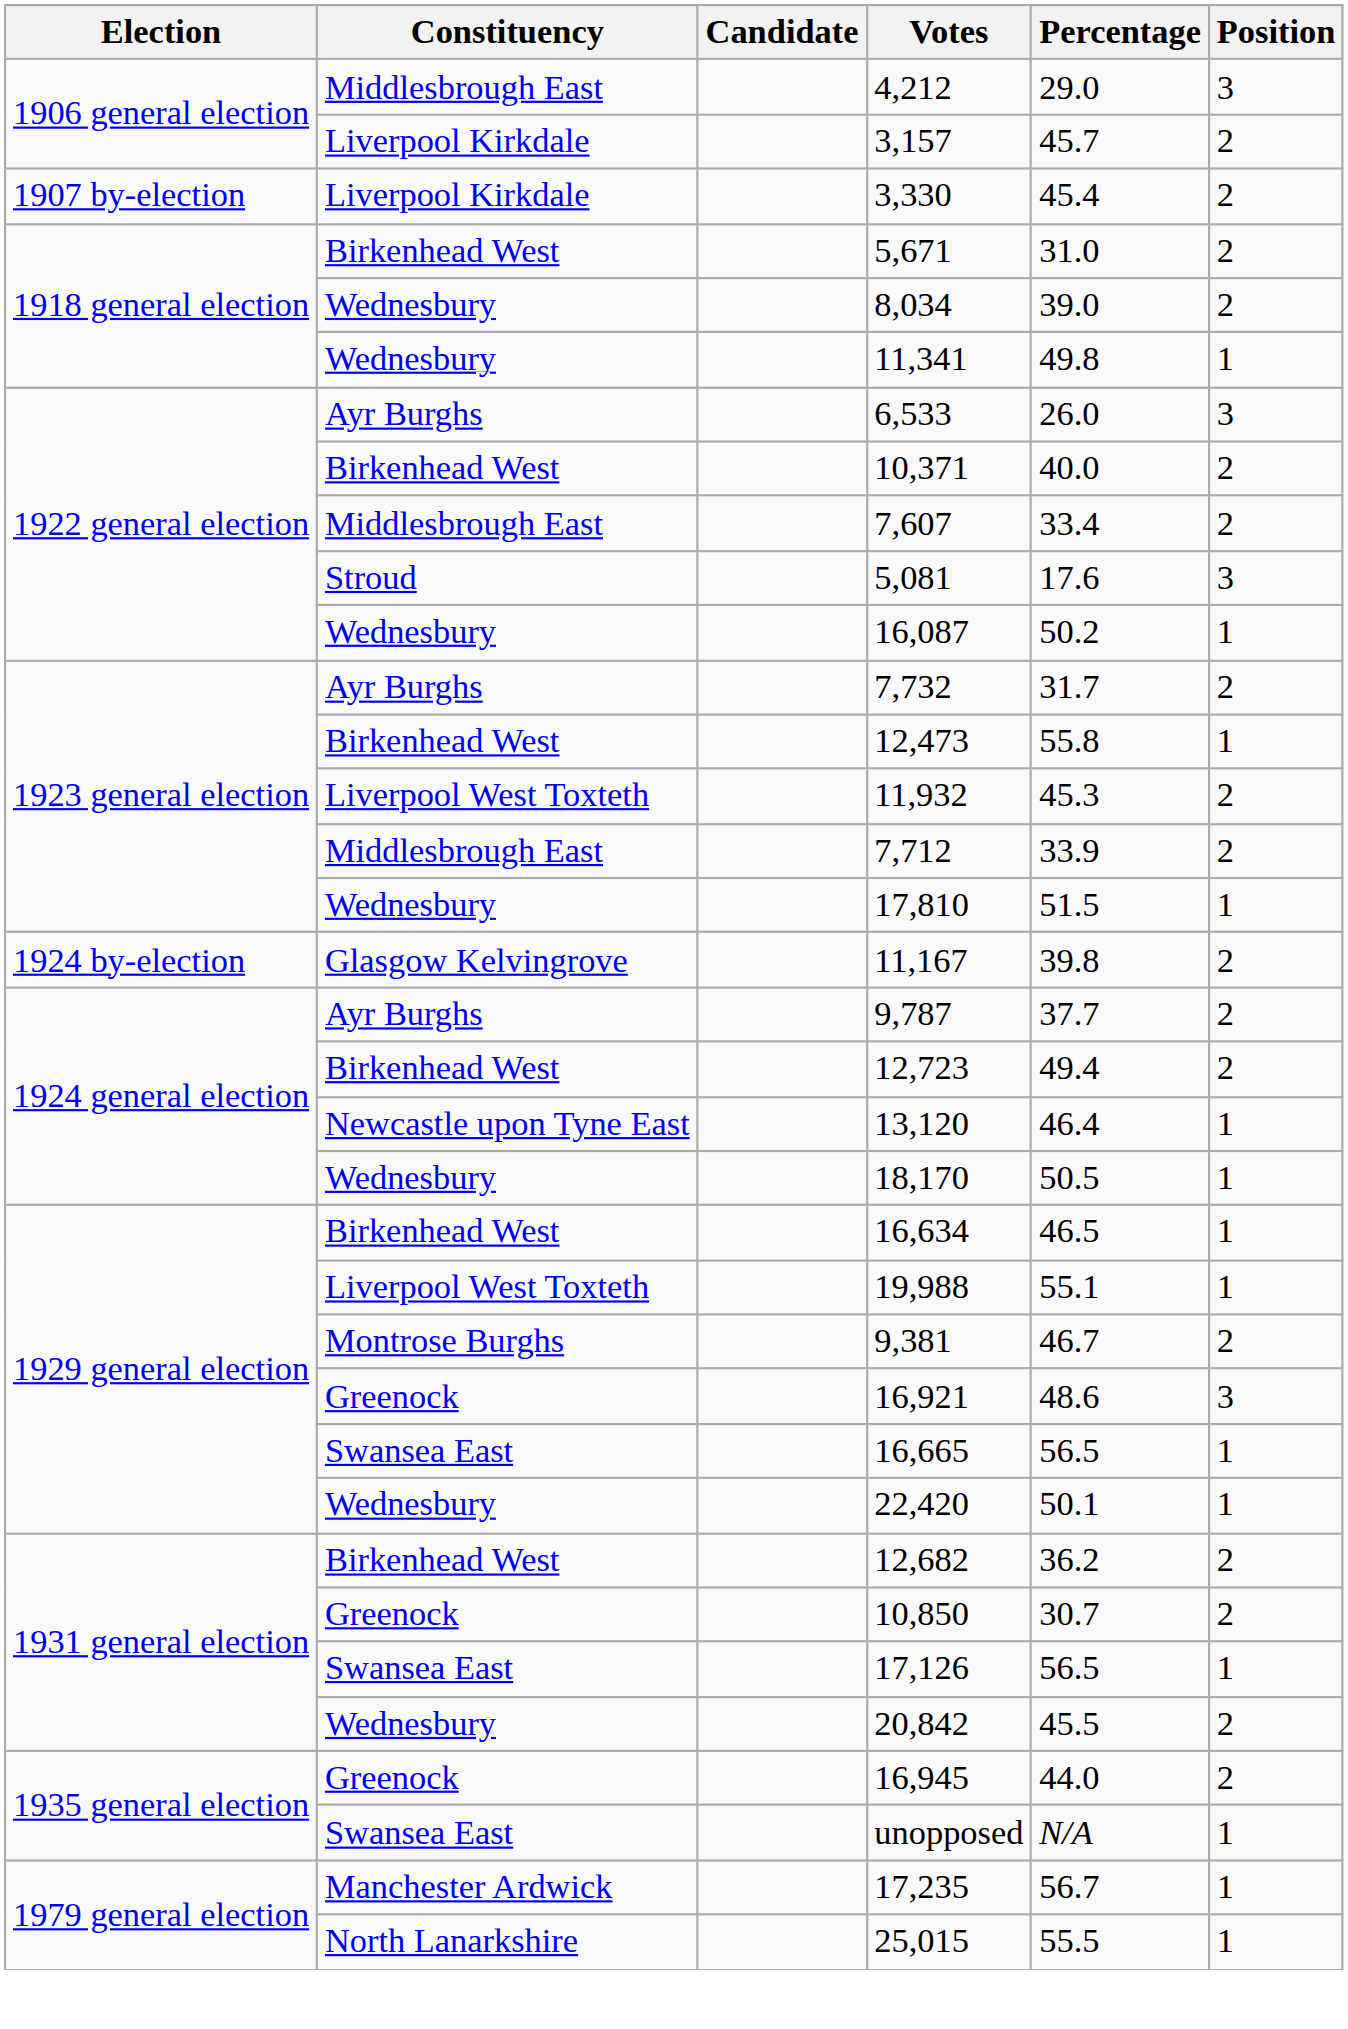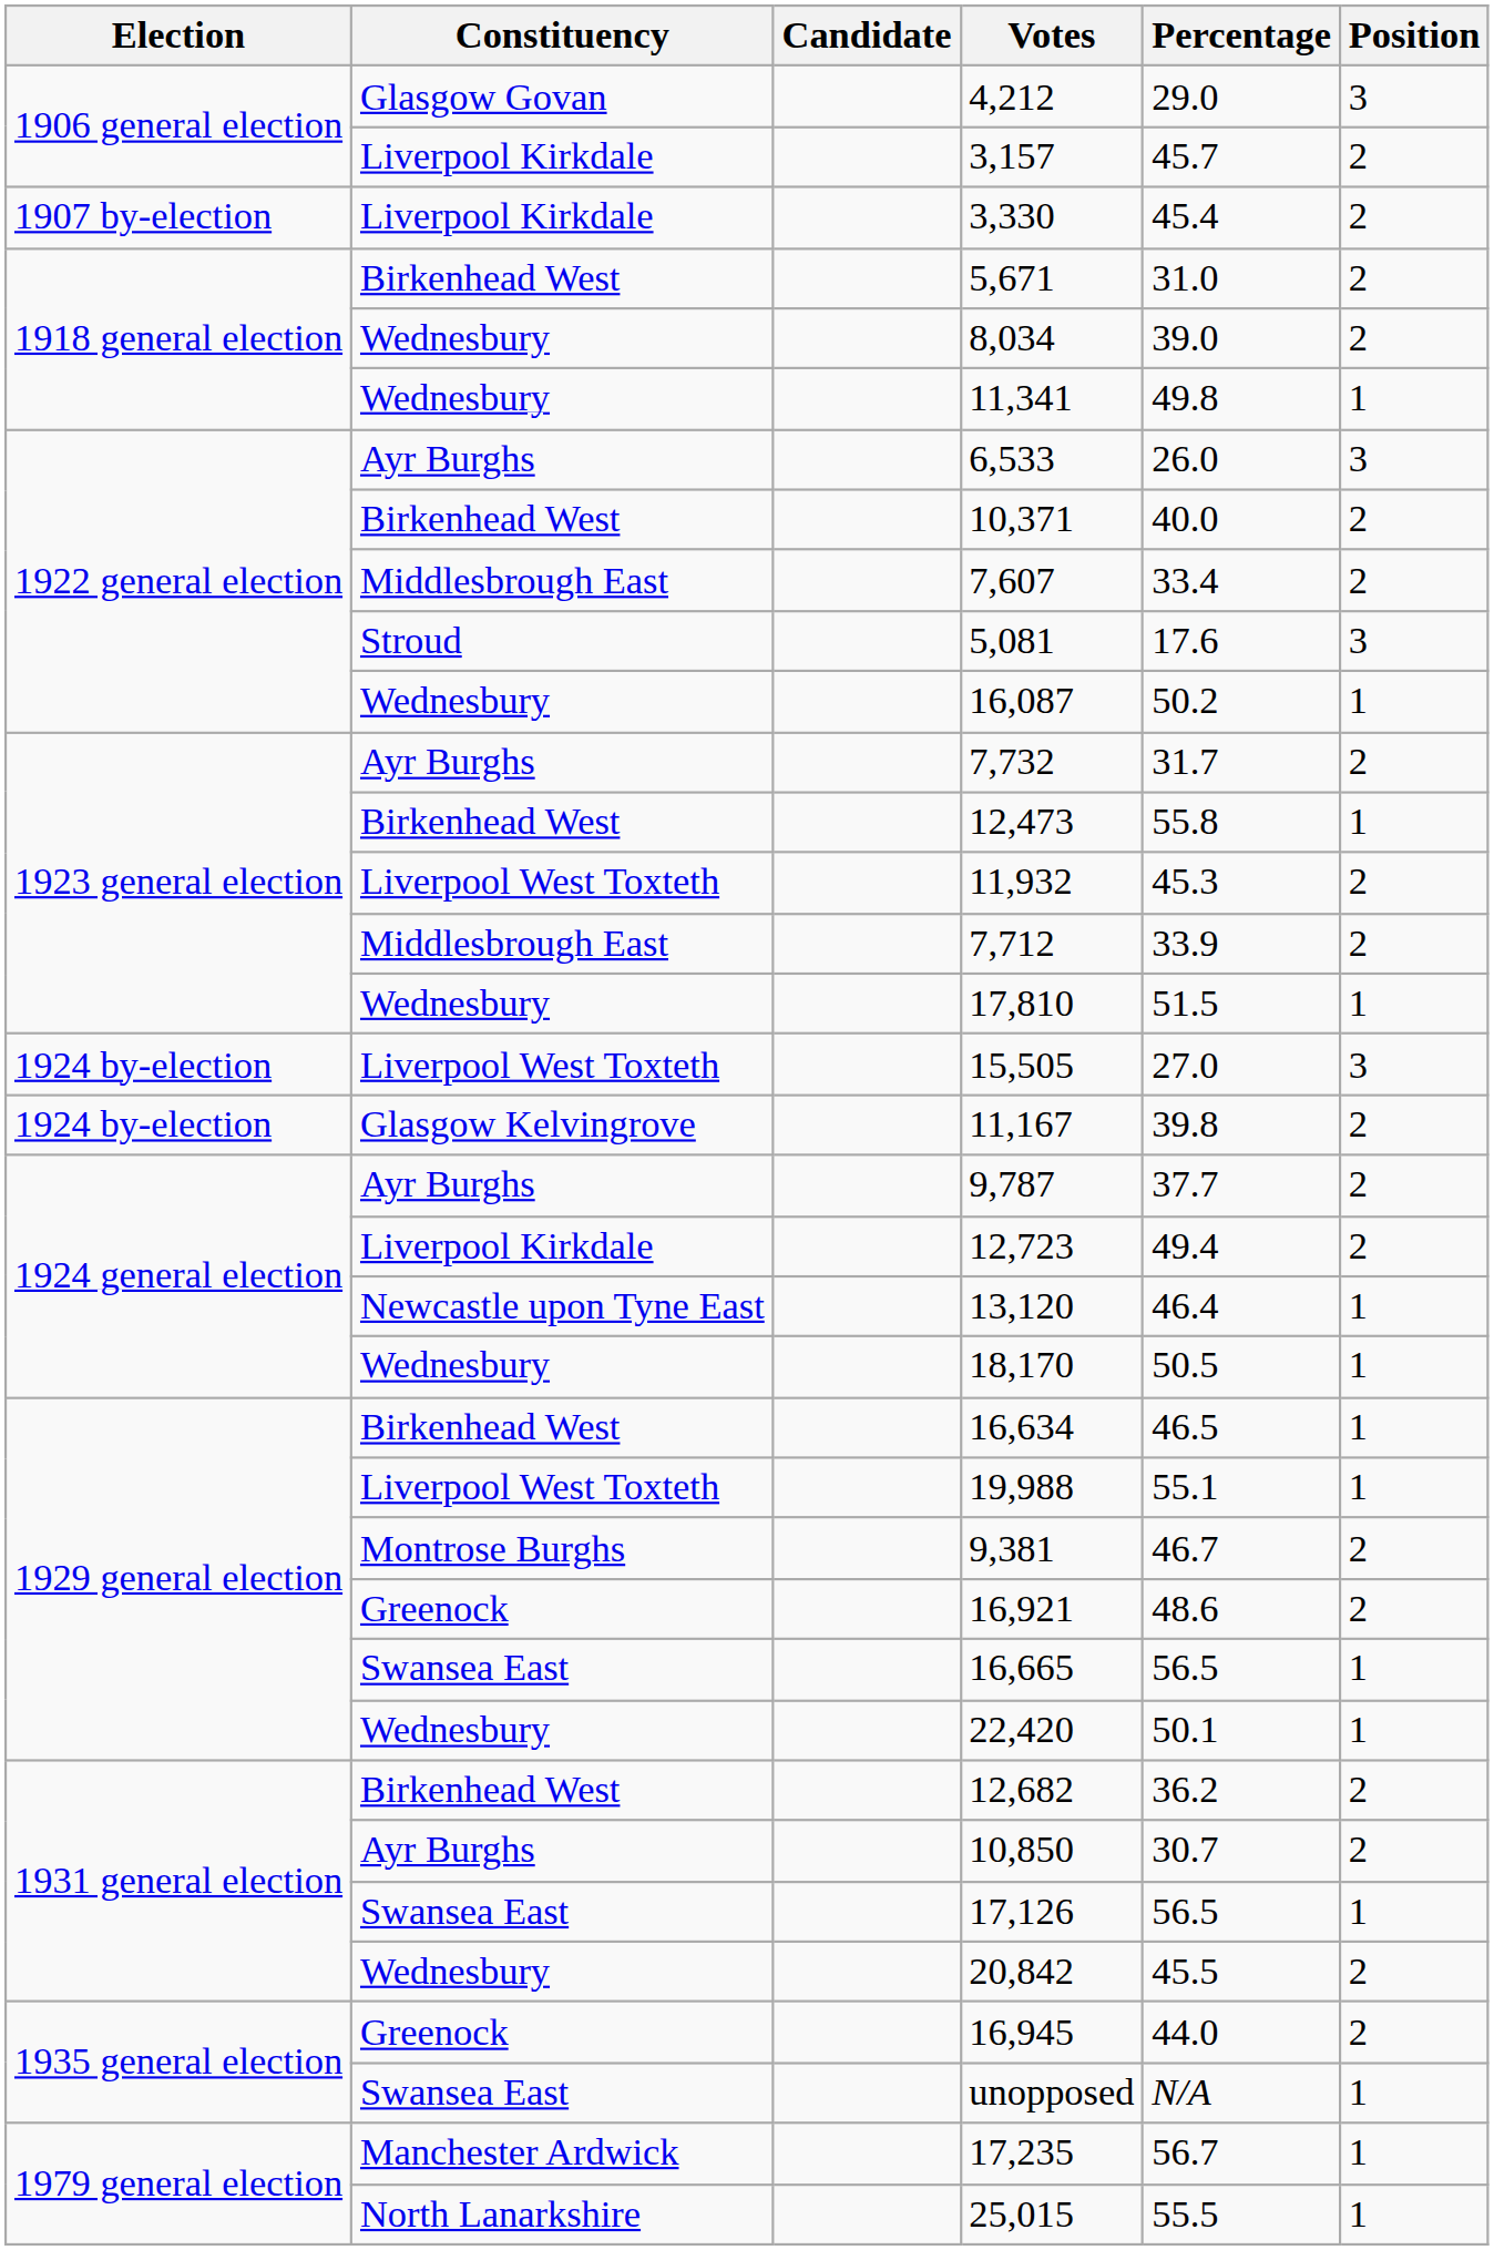4,212 | Constituency: Middlesbrough East -> Glasgow Govan
+ row: 1924 by-election | Liverpool West Toxteth | 15,505 | 27.0 | 3
12,723 | Constituency: Birkenhead West -> Liverpool Kirkdale
16,921 | Position: 3 -> 2
10,850 | Constituency: Greenock -> Ayr Burghs
